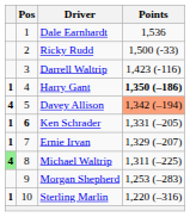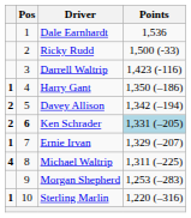Harry Gant | Points: bold -> normal
Davey Allison | column 1: 4 -> 2
Davey Allison | Points: lightsalmon background -> no background
Ken Schrader | column 1: 1 -> 2
Ken Schrader | Points: no background -> lightblue background
Michael Waltrip | column 1: lightgreen background -> no background
